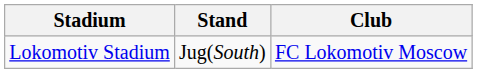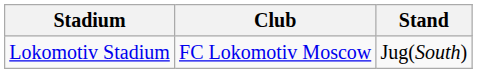columns swapped: Club <-> Stand
